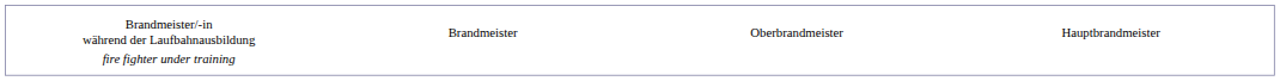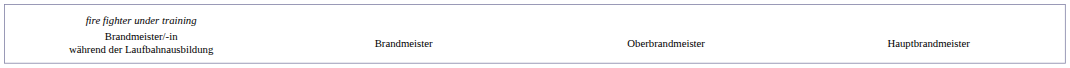rows swapped: Brandmeister/-in während der Laufbahnausbildung <-> fire fighter under training
